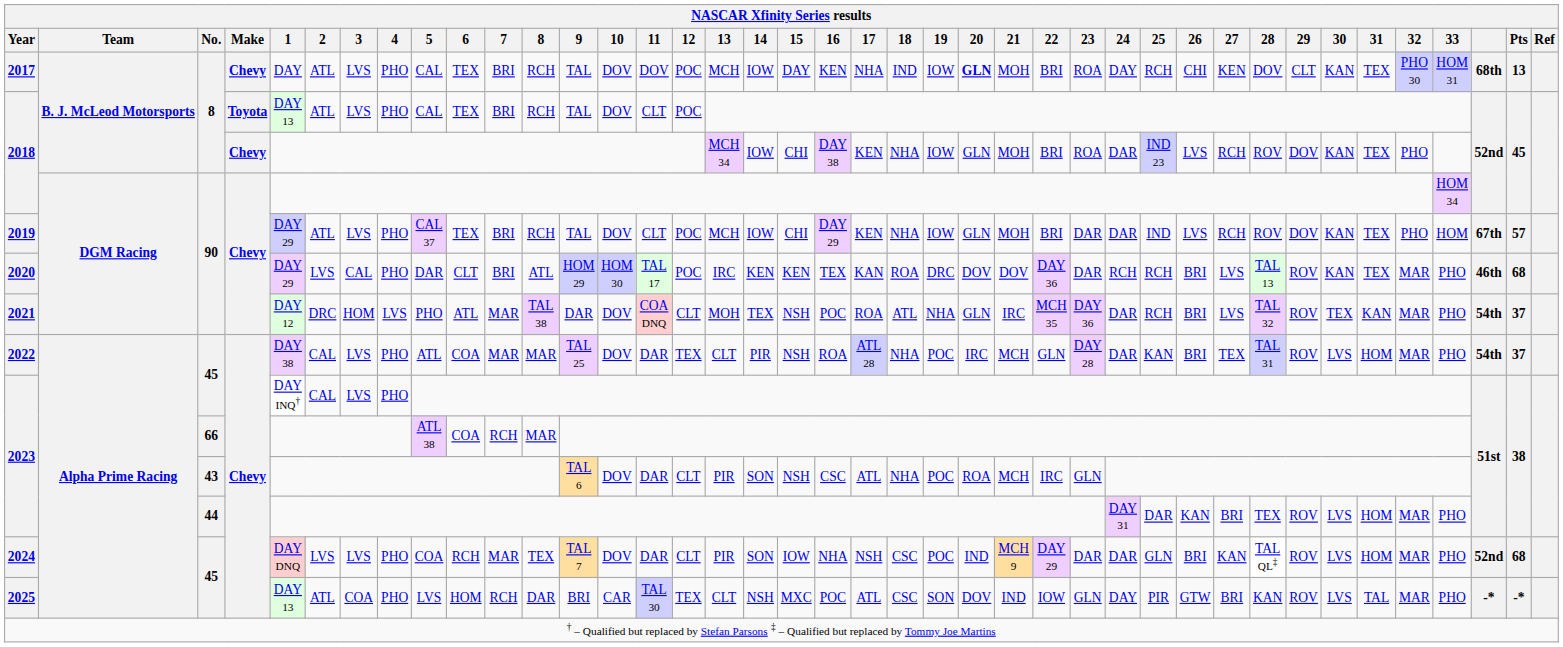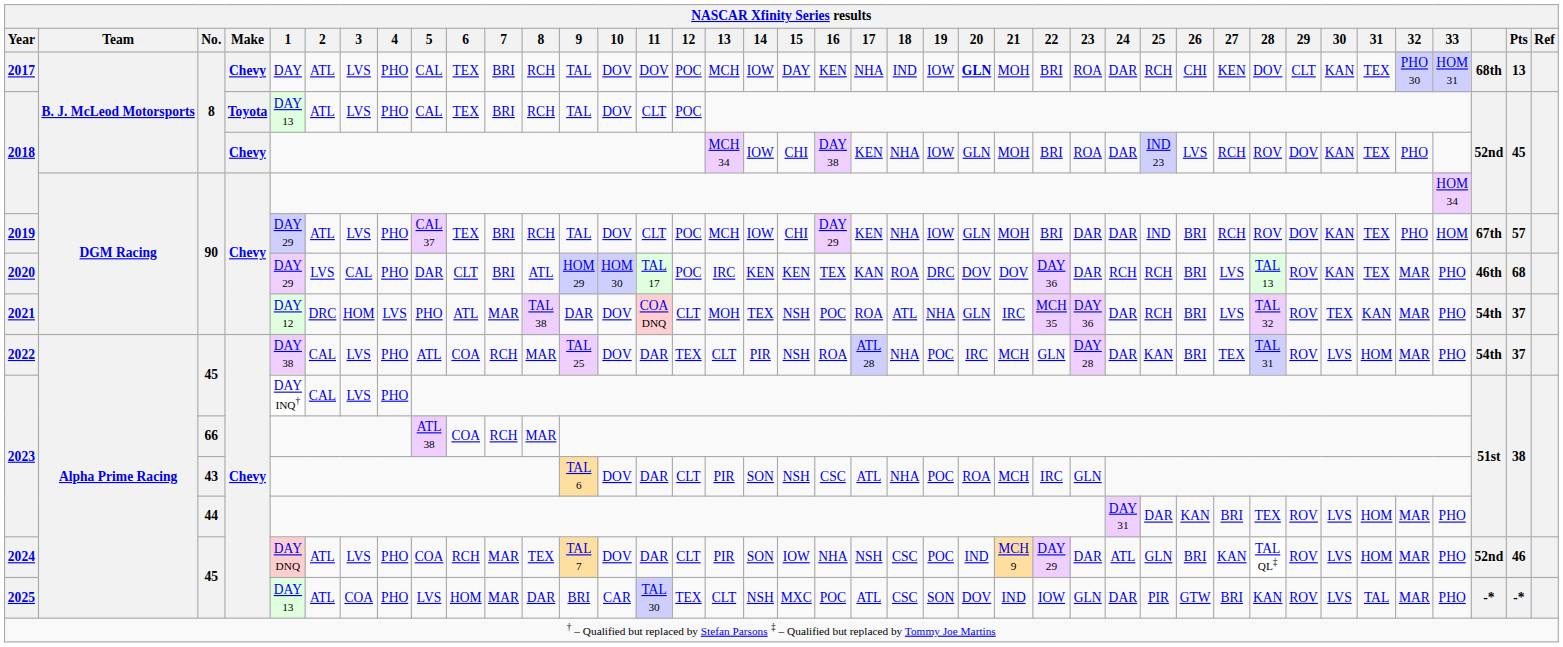2017 | 24: DAY -> DAR
2019 | 26: LVS -> BRI
2022 | 7: MAR -> RCH
2024 | 2: LVS -> ATL
2024 | 24: DAR -> ATL
2024 | Pts: 68 -> 46
2025 | 7: RCH -> MAR
2025 | 24: DAY -> DAR
